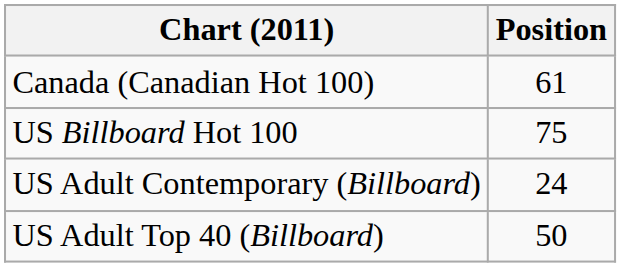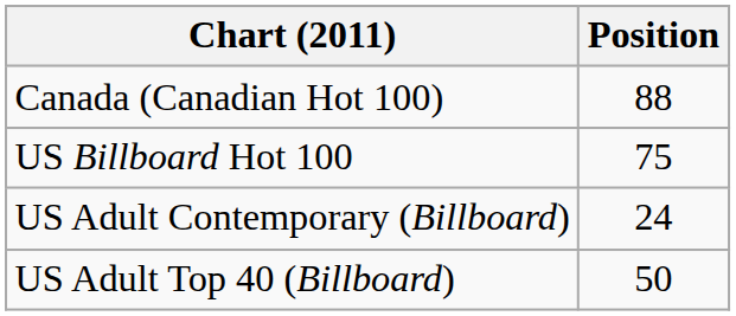Canada (Canadian Hot 100) | Position: 61 -> 88
